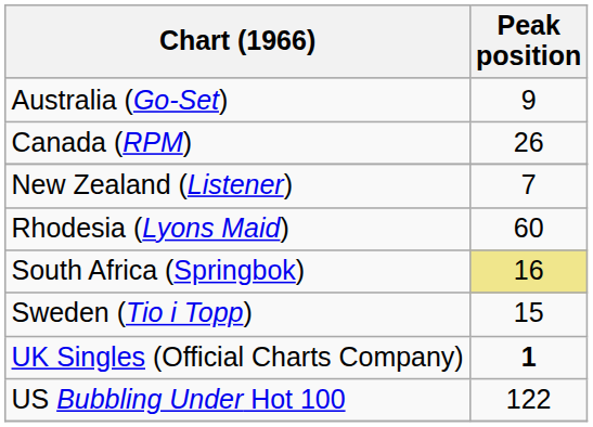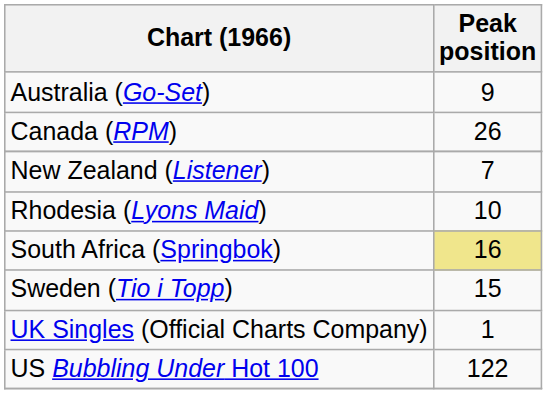Rhodesia (Lyons Maid) | Peak position: 60 -> 10
UK Singles (Official Charts Company) | Peak position: bold -> normal
